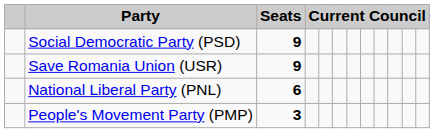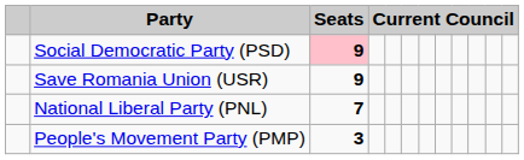Social Democratic Party (PSD) | Seats: no background -> pink background
National Liberal Party (PNL) | Seats: 6 -> 7
